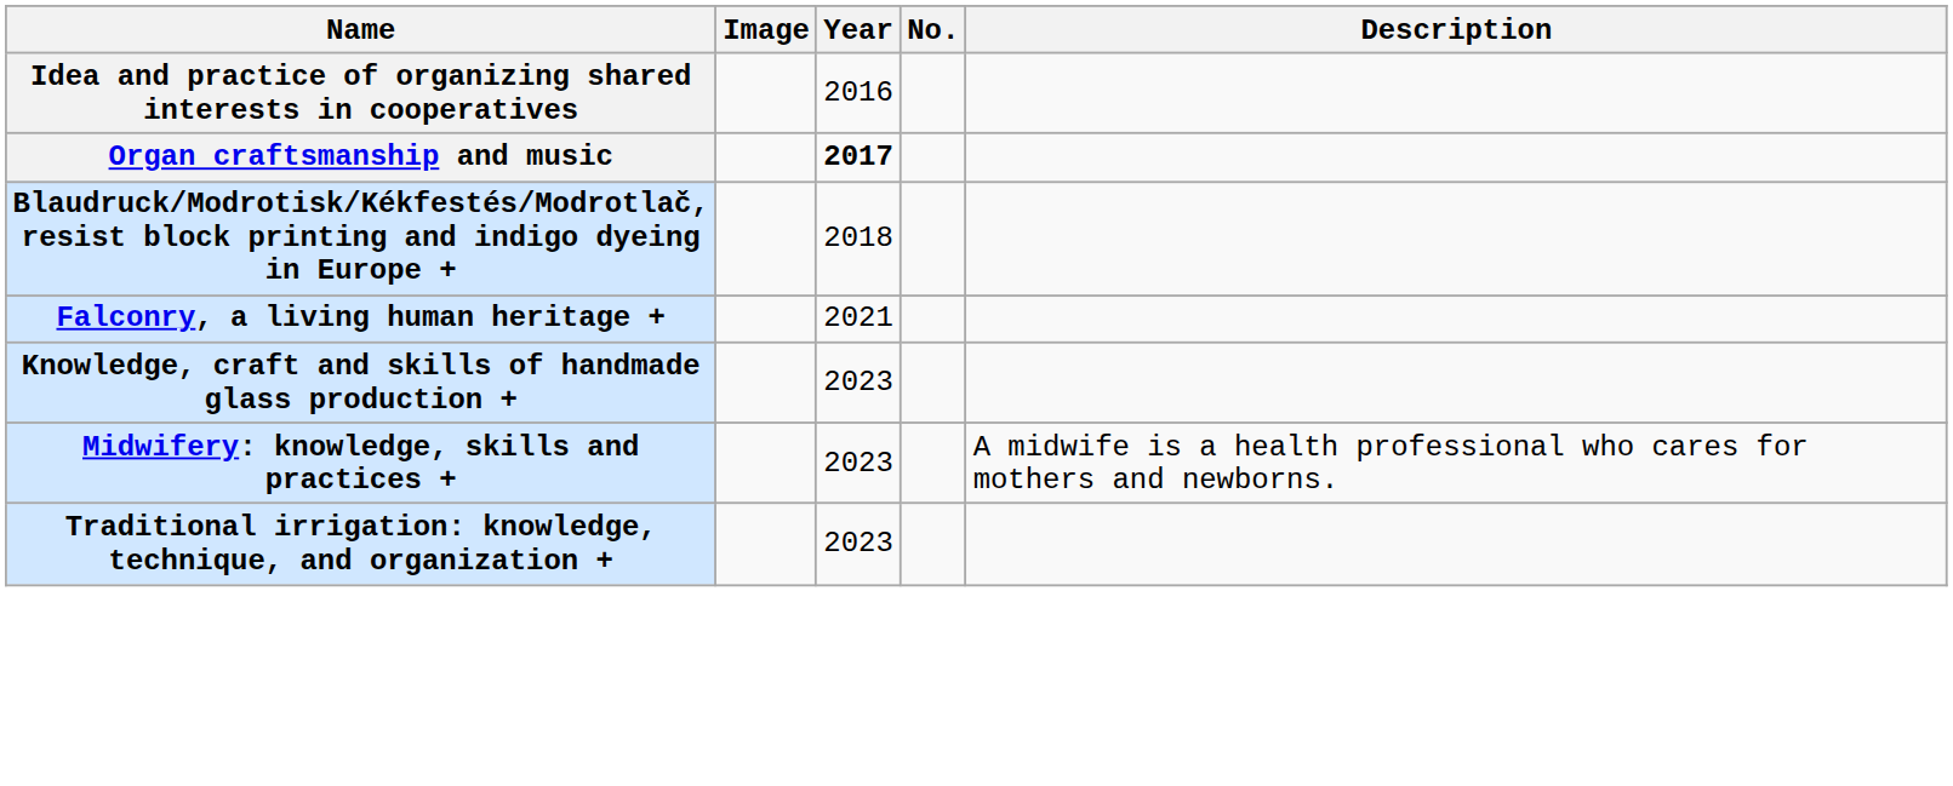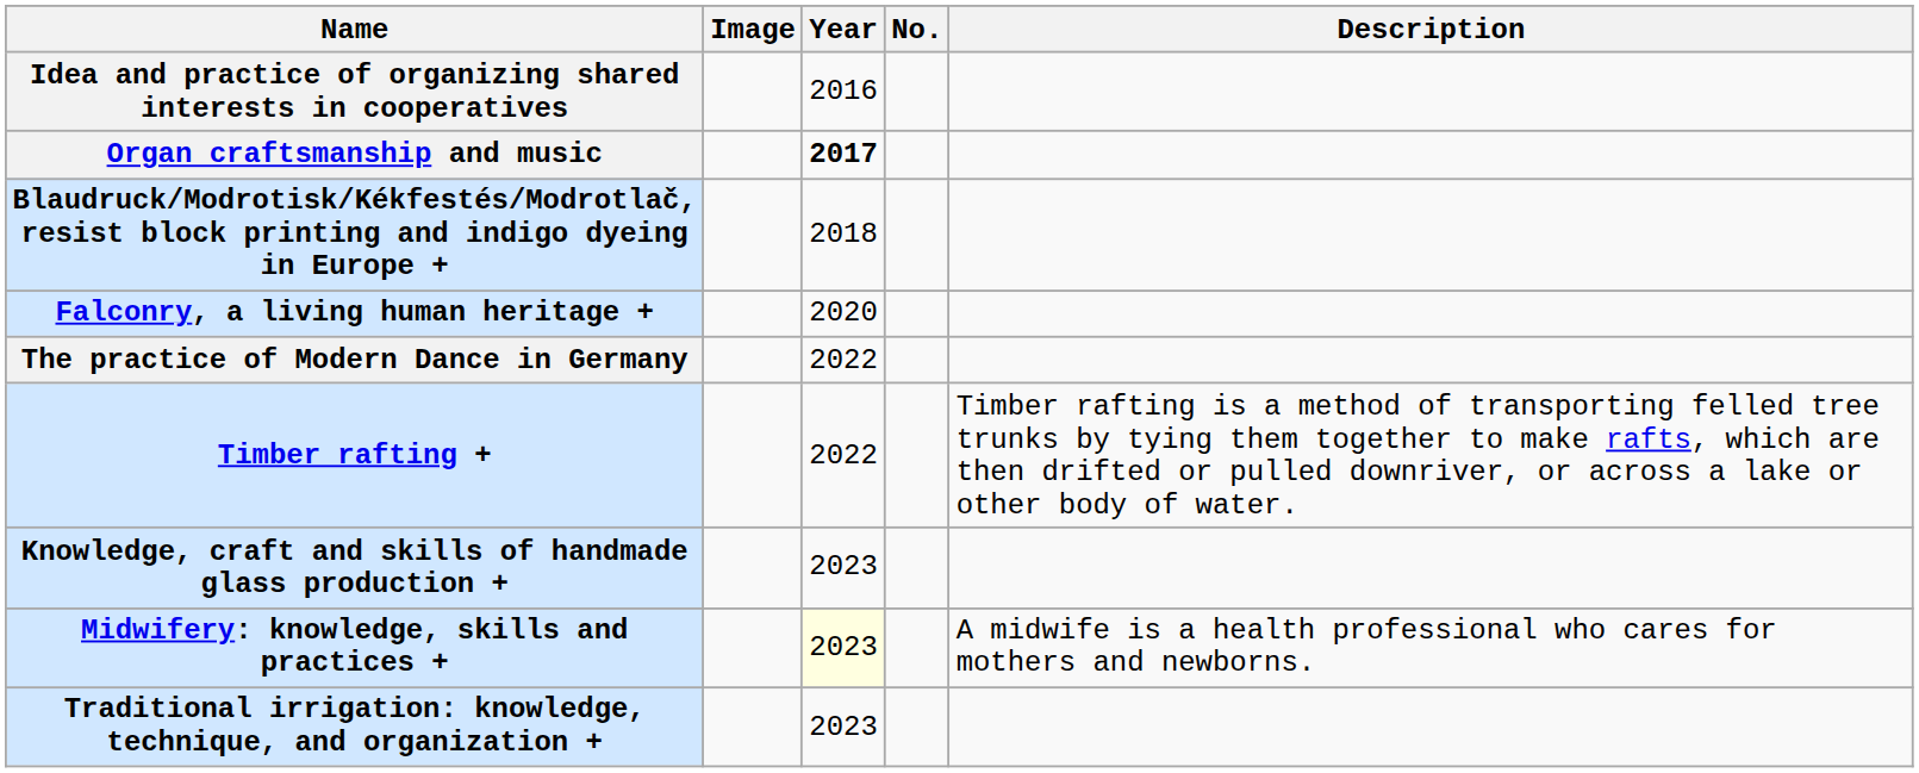Falconry, a living human heritage + | Year: 2021 -> 2020
+ row: The practice of Modern Dance in Germany | 2022
+ row: Timber rafting + | 2022 | Timber rafting is a method of transporting felled tree trunks by tying them together to make rafts, which are then drifted or pulled downriver, or across a lake or other body of water.
Midwifery: knowledge, skills and practices + | Year: no background -> lightyellow background
